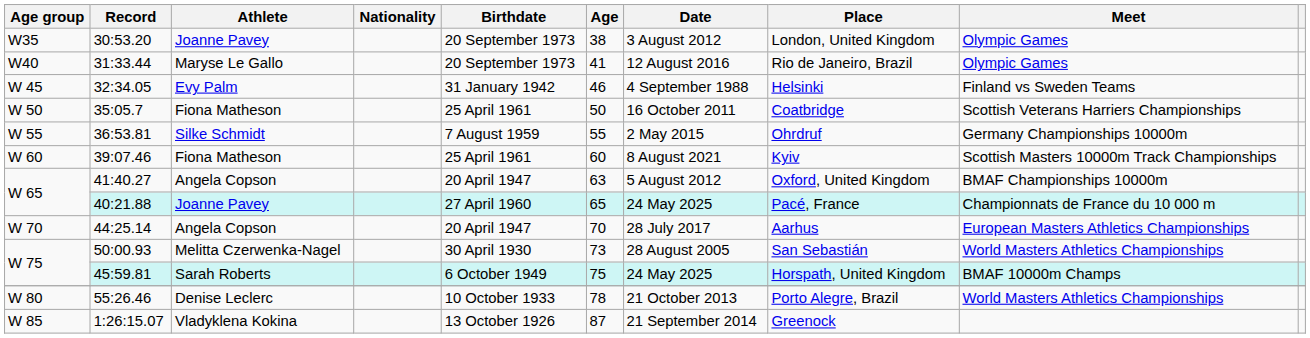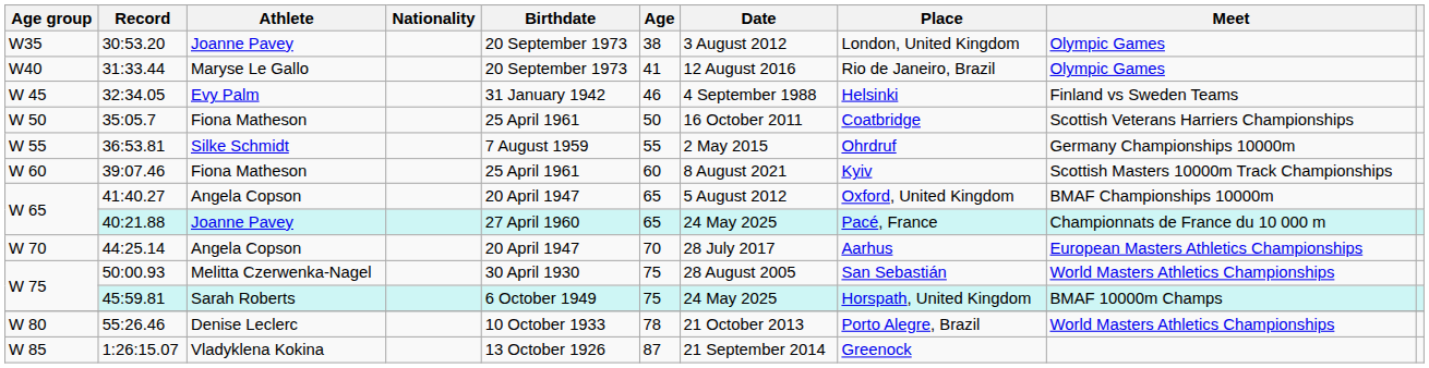41:40.27 | Age: 63 -> 65
50:00.93 | Age: 73 -> 75
